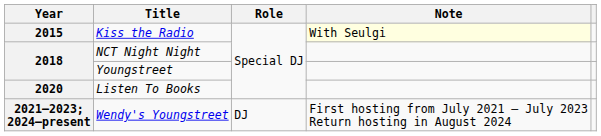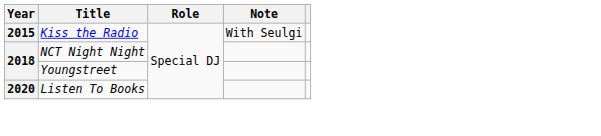Kiss the Radio | Note: lightyellow background -> no background
- row: 2021–2023; 2024–present | Wendy's Youngstreet | DJ | First hosting from July 2021 – July 2023 Return hosting in August 2024
